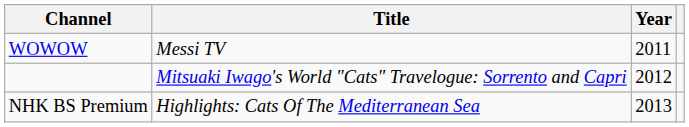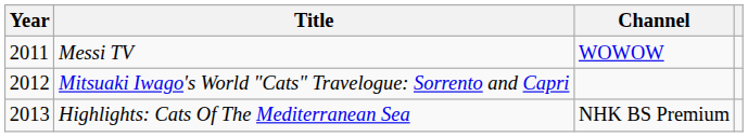columns swapped: Year <-> Channel
